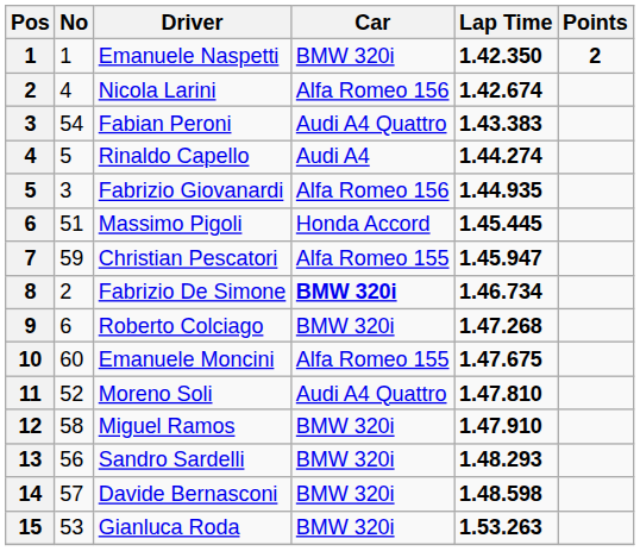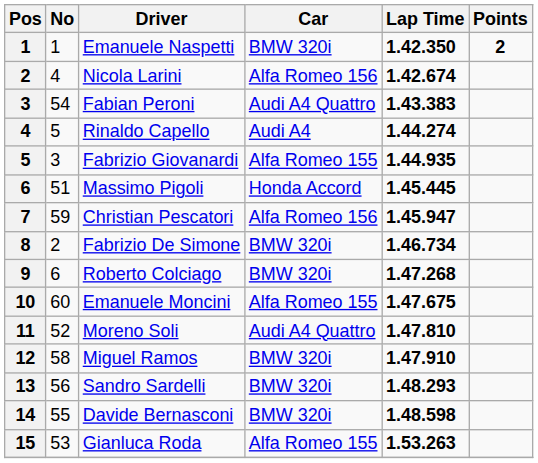Fabrizio Giovanardi | Car: Alfa Romeo 156 -> Alfa Romeo 155
Christian Pescatori | Car: Alfa Romeo 155 -> Alfa Romeo 156
Fabrizio De Simone | Car: bold -> normal
Davide Bernasconi | No: 57 -> 55
Gianluca Roda | Car: BMW 320i -> Alfa Romeo 155
